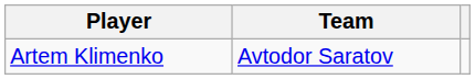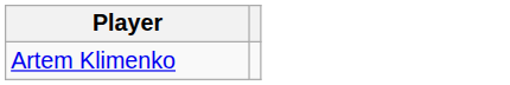- column: Team | Avtodor Saratov
